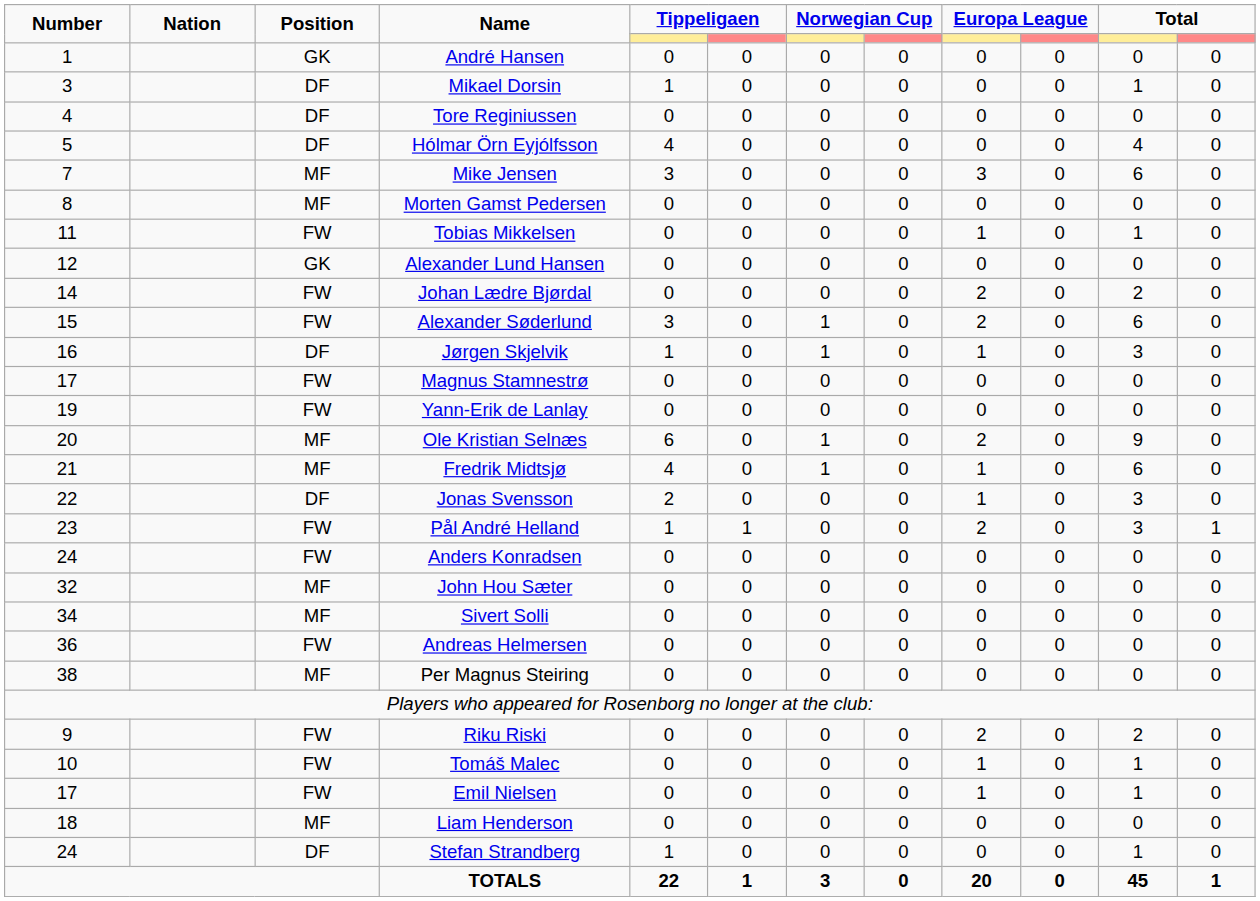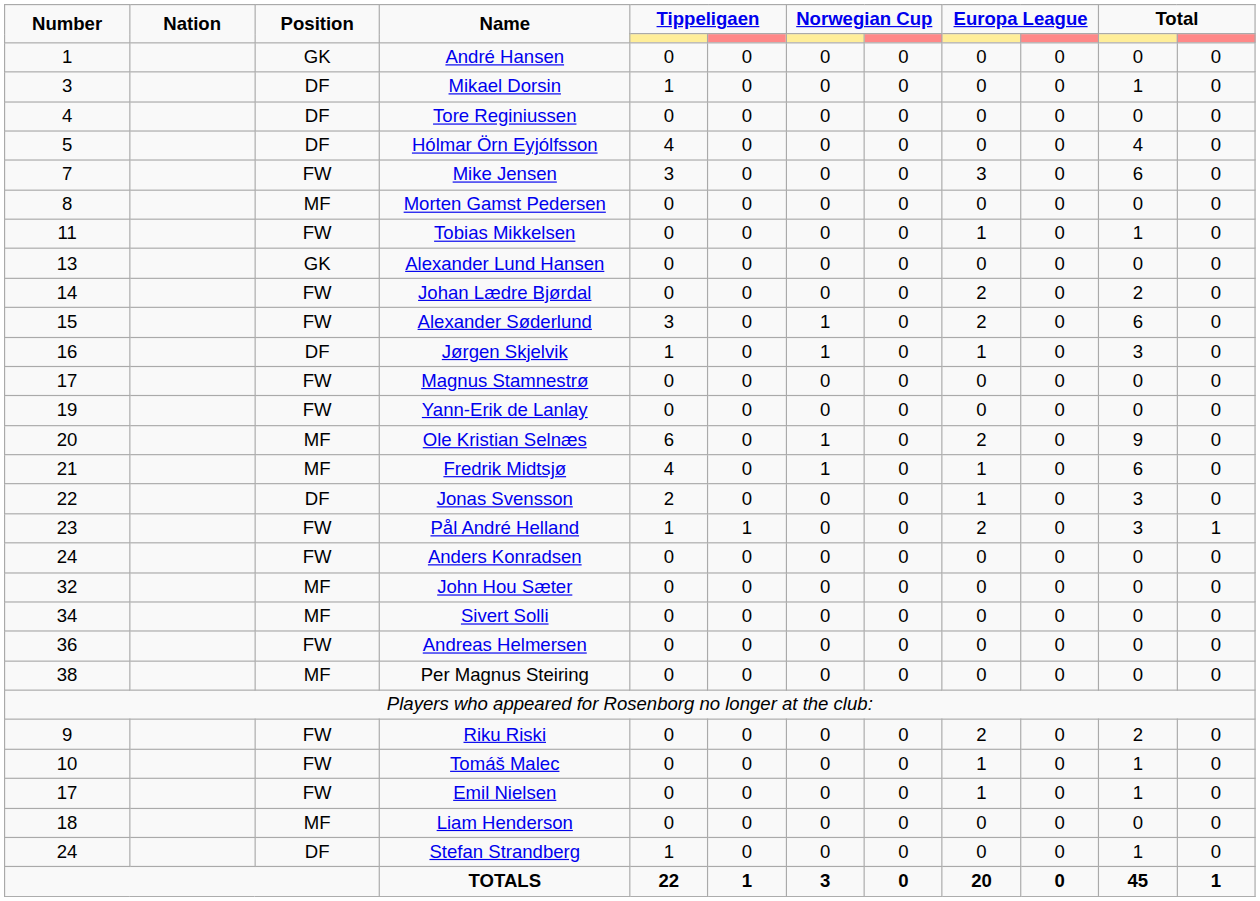Mike Jensen | Position: MF -> FW
Alexander Lund Hansen | Number: 12 -> 13
